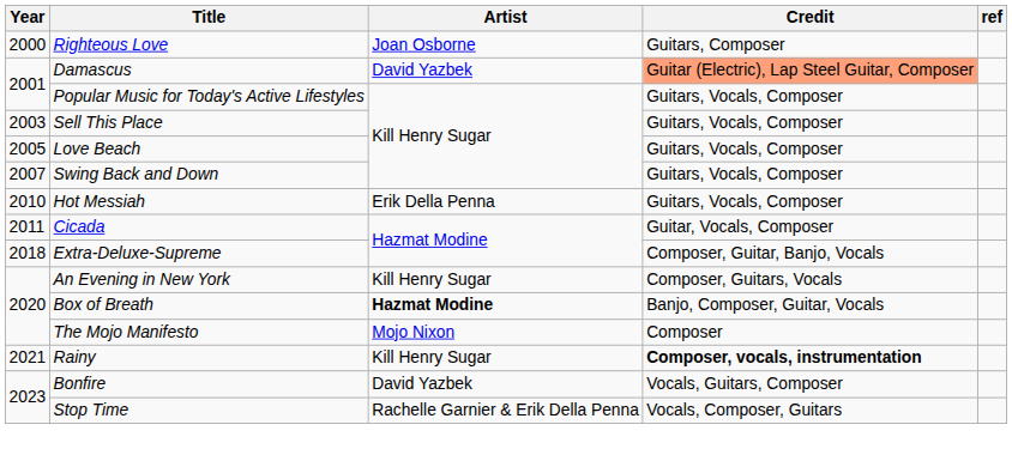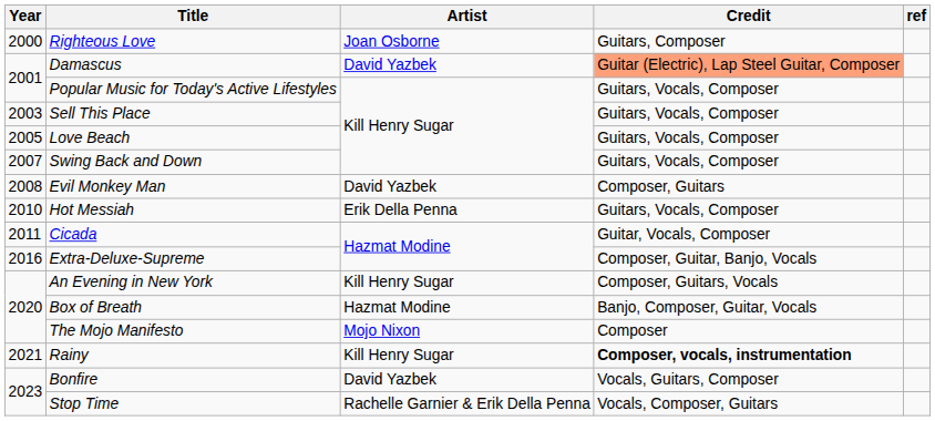+ row: 2008 | Evil Monkey Man | David Yazbek | Composer, Guitars
Extra-Deluxe-Supreme | Year: 2018 -> 2016
Box of Breath | Artist: bold -> normal
